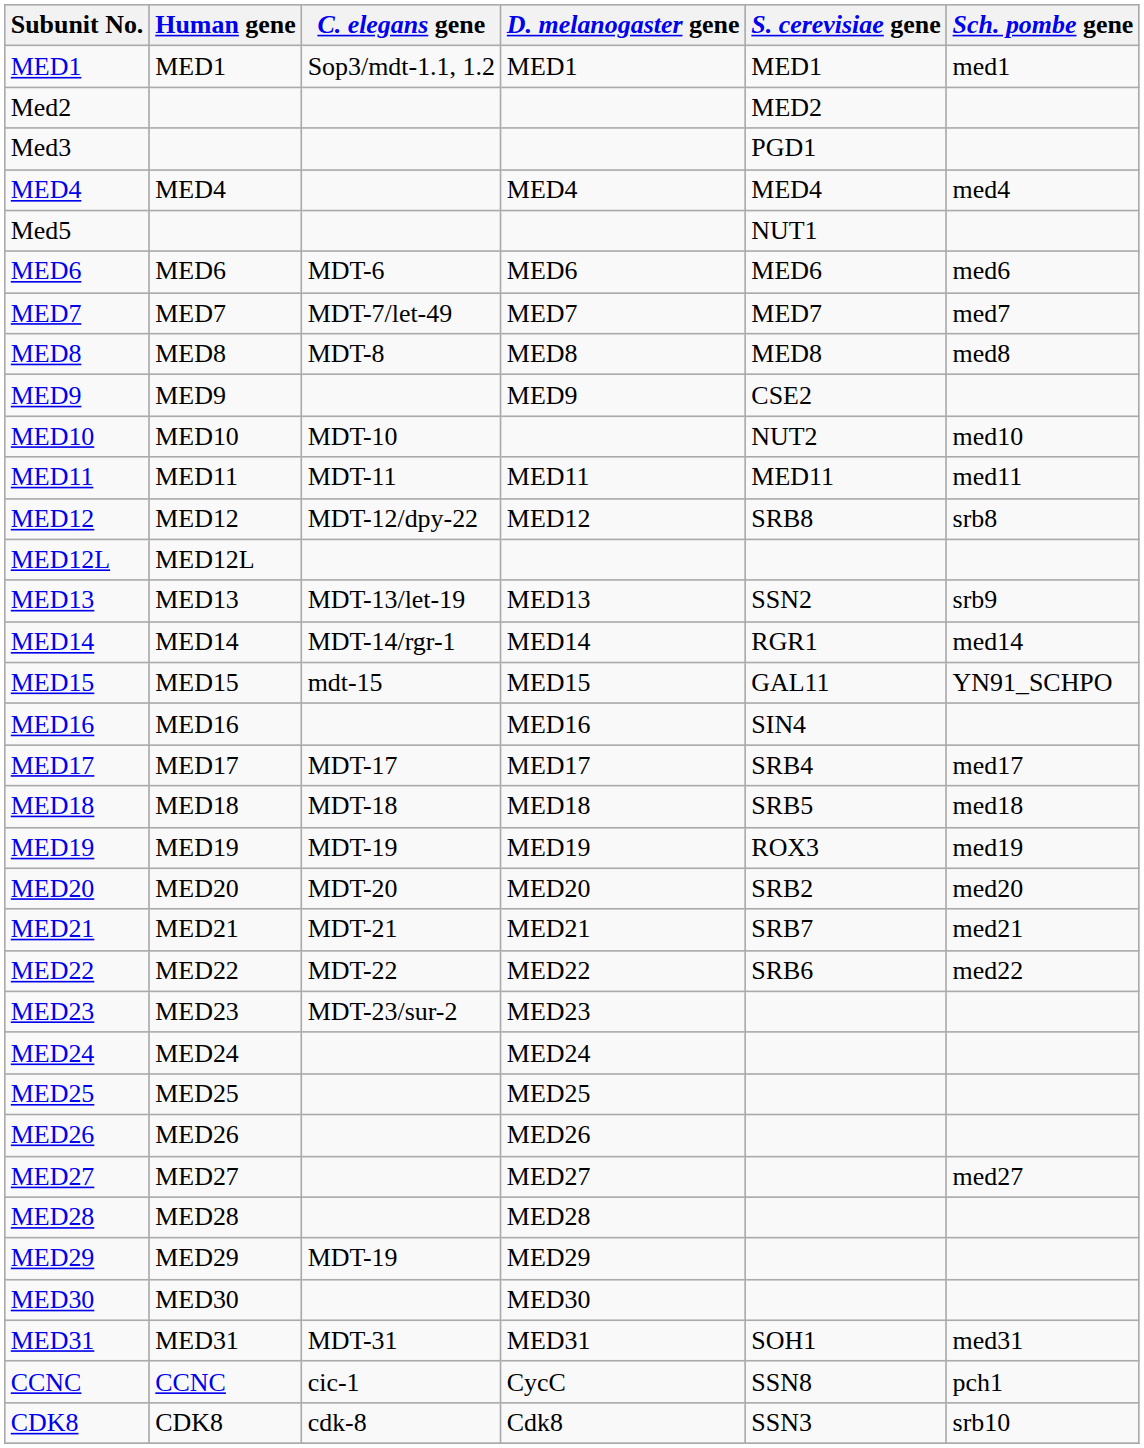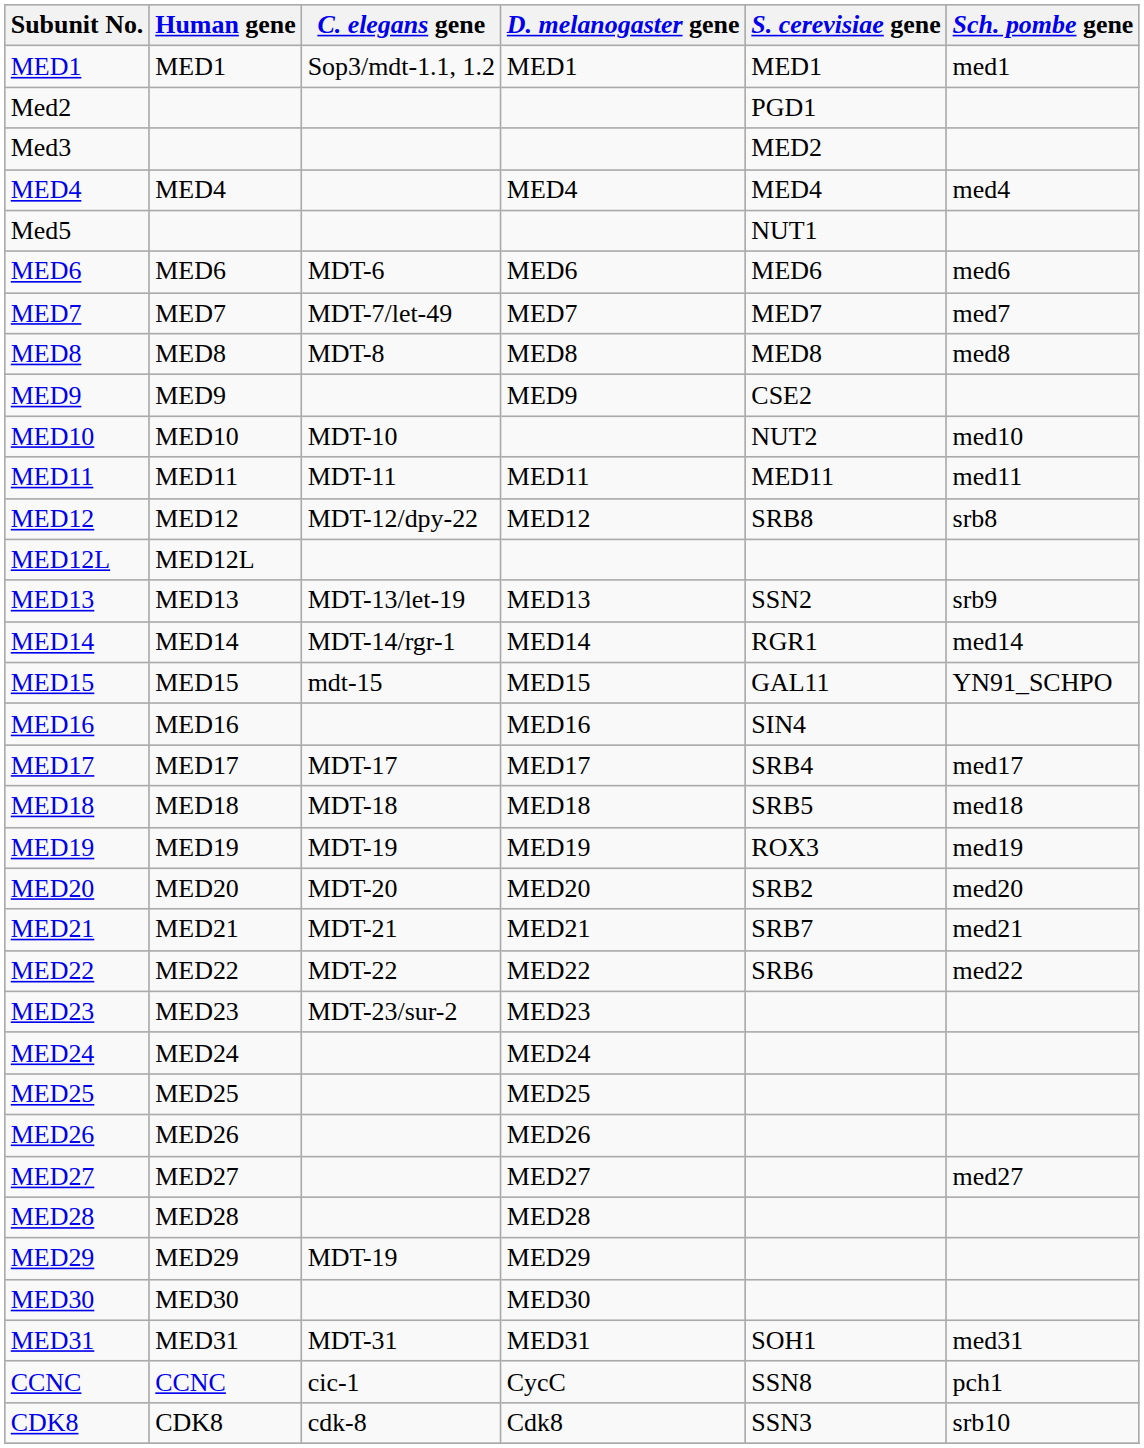Med2 | S. cerevisiae gene: MED2 -> PGD1
Med3 | S. cerevisiae gene: PGD1 -> MED2
